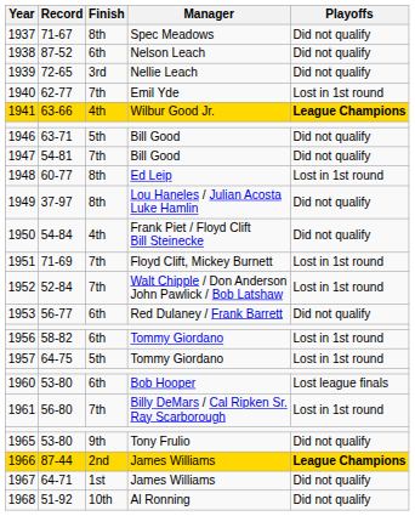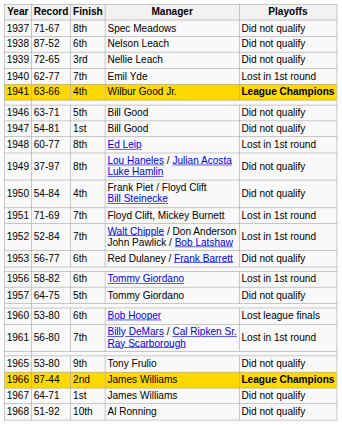1947 | Finish: 7th -> 1st
1957 | Playoffs: Lost in 1st round -> Did not qualify
